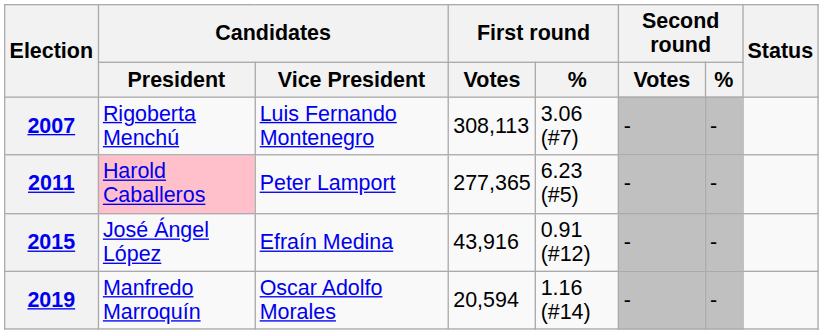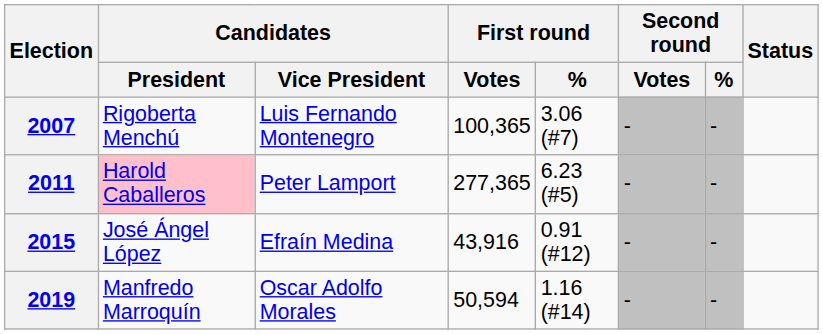2007 | First round / Votes: 308,113 -> 100,365
2019 | First round / Votes: 20,594 -> 50,594
